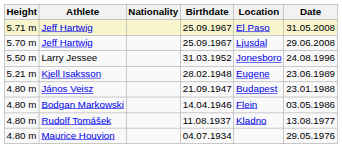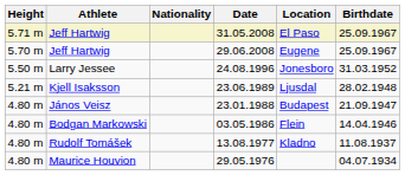columns swapped: Birthdate <-> Date
5.70 m / Jeff Hartwig | Location: Ljusdal -> Eugene
Kjell Isaksson | Location: Eugene -> Ljusdal
